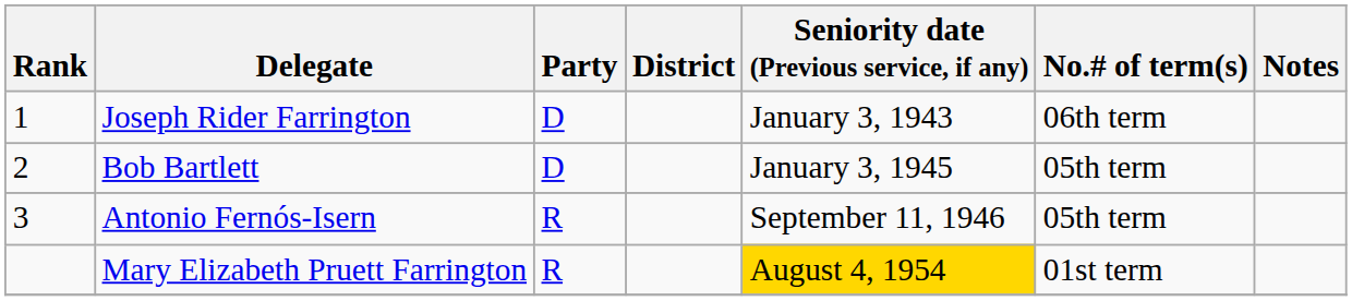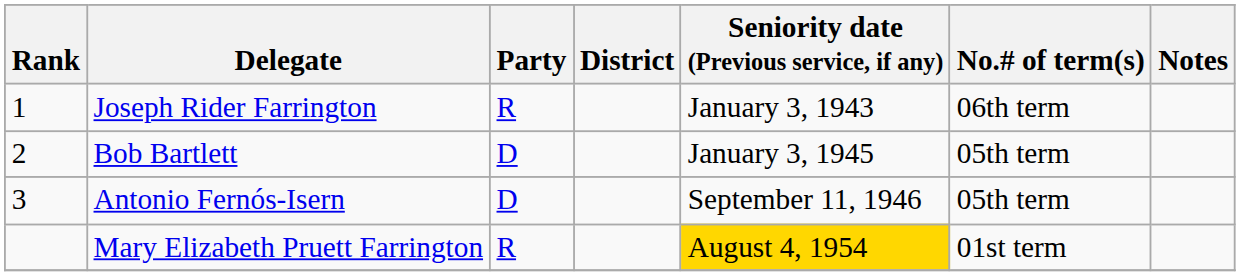Joseph Rider Farrington | Party: D -> R
Antonio Fernós-Isern | Party: R -> D
